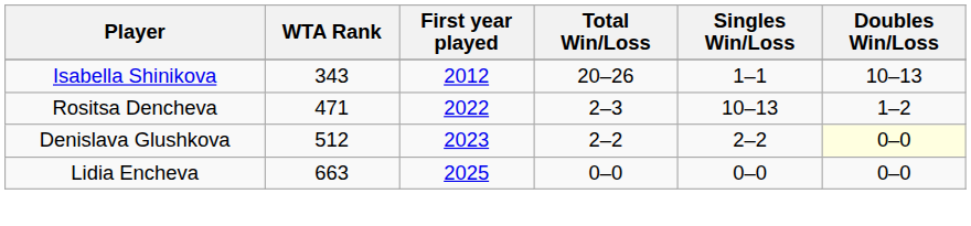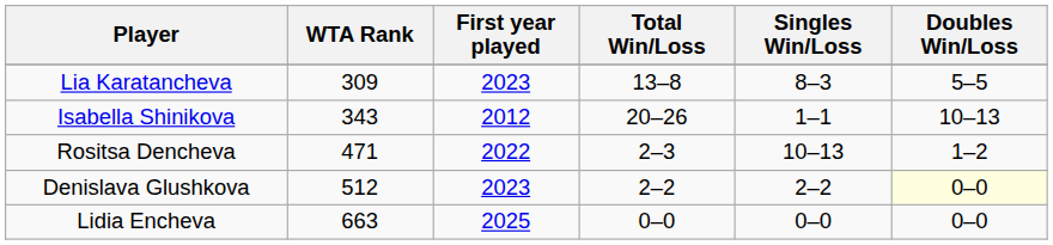+ row: Lia Karatancheva | 309 | 2023 | 13–8 | 8–3 | 5–5
